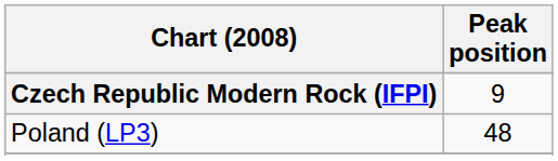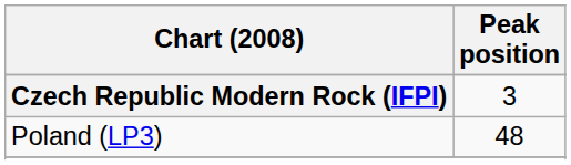Czech Republic Modern Rock (IFPI) | Peak position: 9 -> 3
